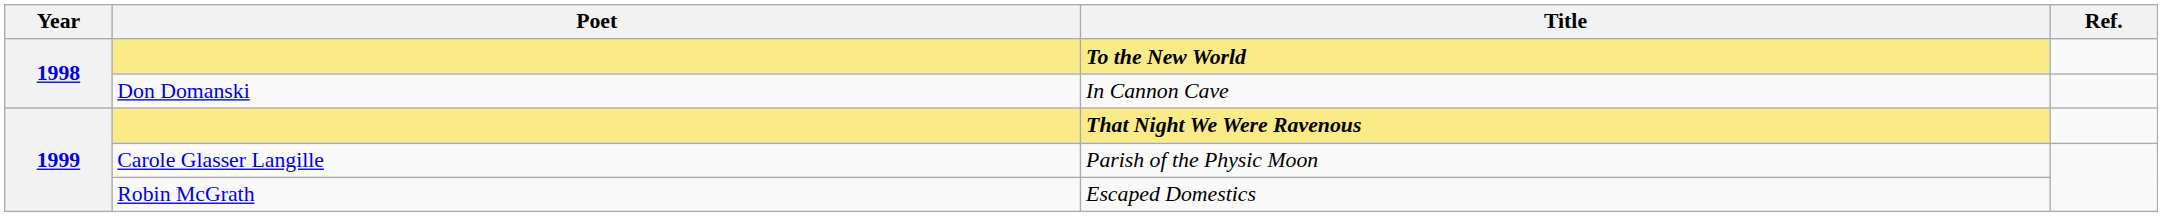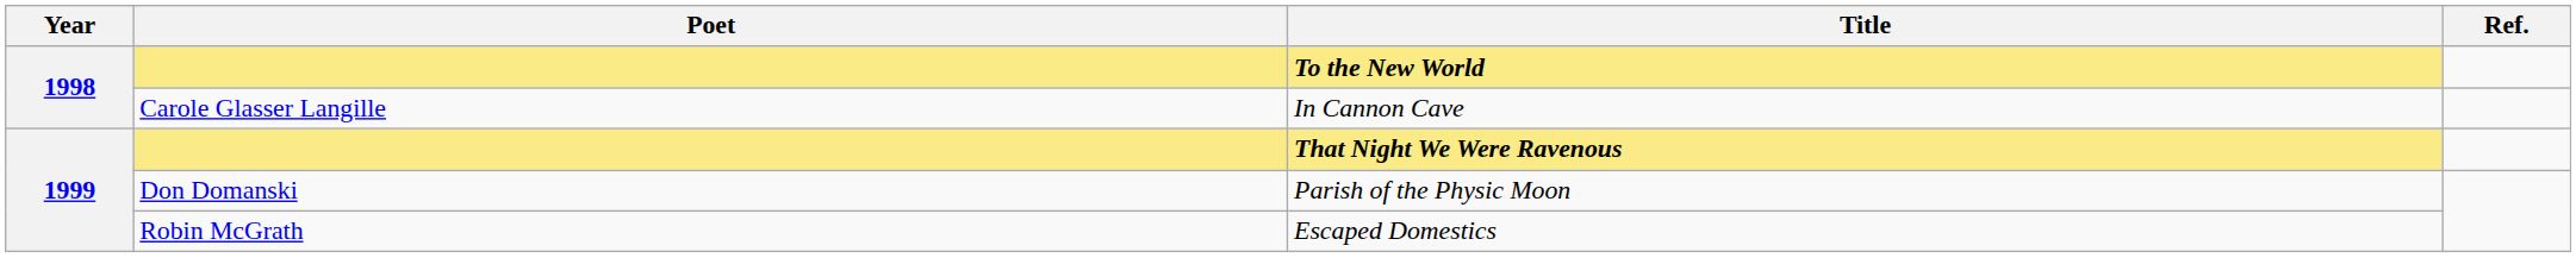In Cannon Cave | Poet: Don Domanski -> Carole Glasser Langille
Parish of the Physic Moon | Poet: Carole Glasser Langille -> Don Domanski
